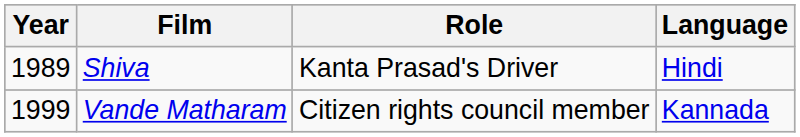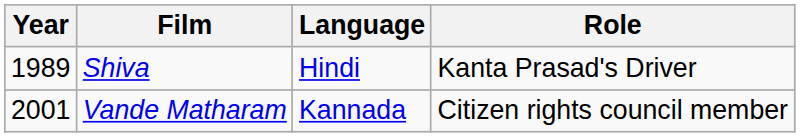columns swapped: Role <-> Language
Vande Matharam | Year: 1999 -> 2001
